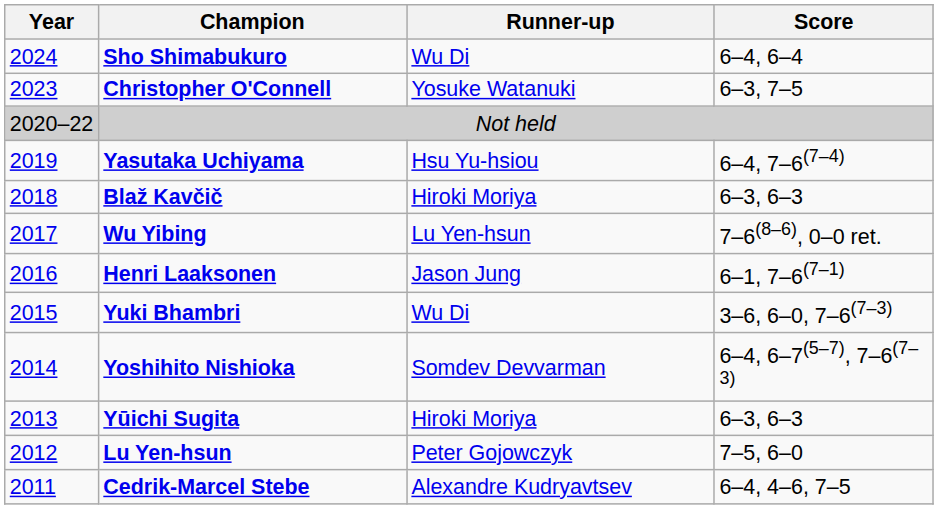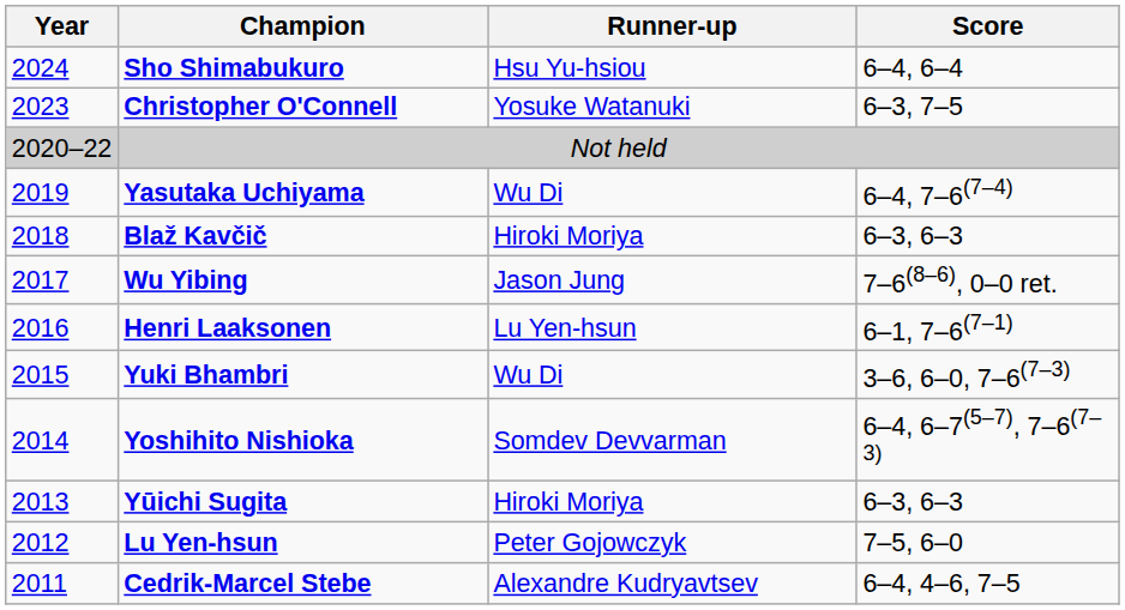Sho Shimabukuro | Runner-up: Wu Di -> Hsu Yu-hsiou
Yasutaka Uchiyama | Runner-up: Hsu Yu-hsiou -> Wu Di
Wu Yibing | Runner-up: Lu Yen-hsun -> Jason Jung
Henri Laaksonen | Runner-up: Jason Jung -> Lu Yen-hsun
